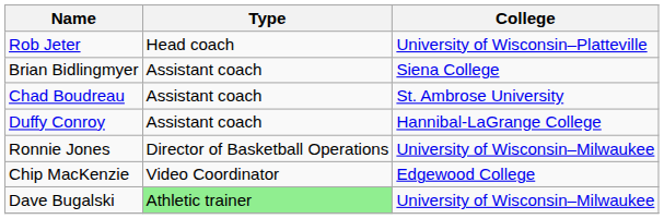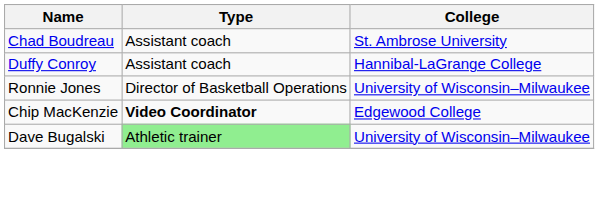- row: Rob Jeter | Head coach | University of Wisconsin–Platteville
- row: Brian Bidlingmyer | Assistant coach | Siena College
Chip MacKenzie | Type: normal -> bold
